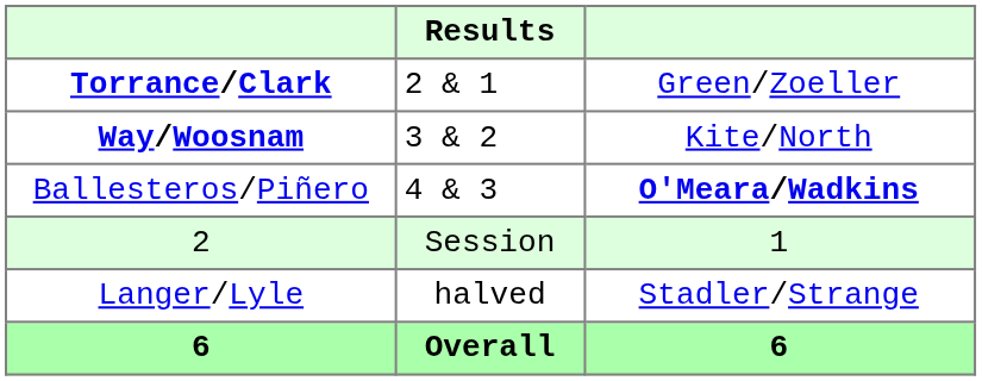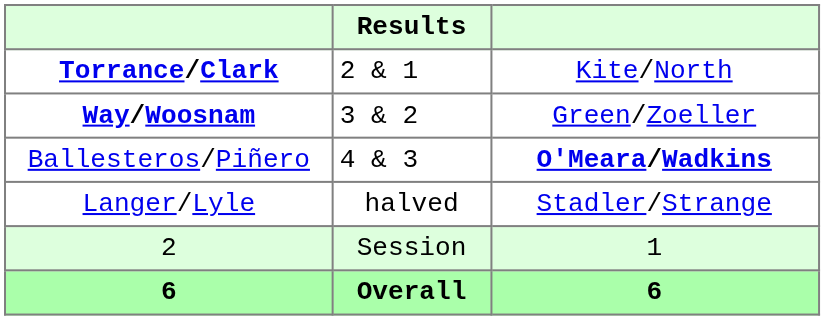Torrance/Clark | column 3: Green/Zoeller -> Kite/North
Way/Woosnam | column 3: Kite/North -> Green/Zoeller
rows swapped: Langer/Lyle <-> 2
